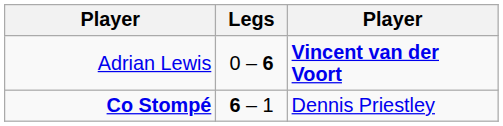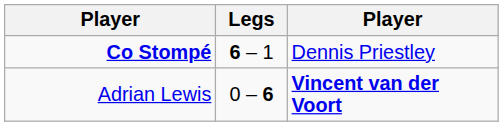rows swapped: Co Stompé <-> Adrian Lewis
